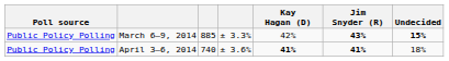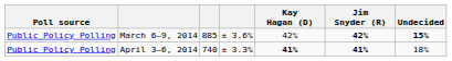March 6–9, 2014 | column 4: ± 3.3% -> ± 3.6%
March 6–9, 2014 | Jim Snyder (R): 43% -> 42%
April 3–6, 2014 | column 4: ± 3.6% -> ± 3.3%
